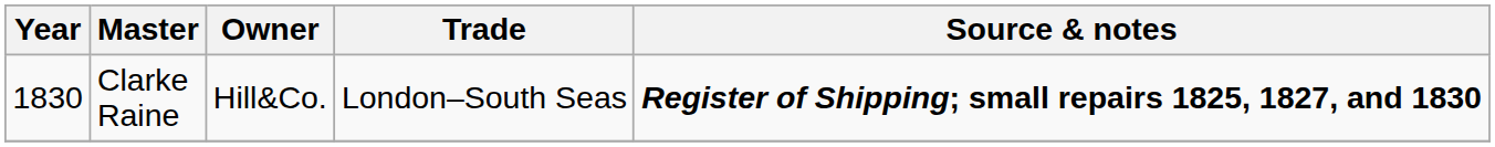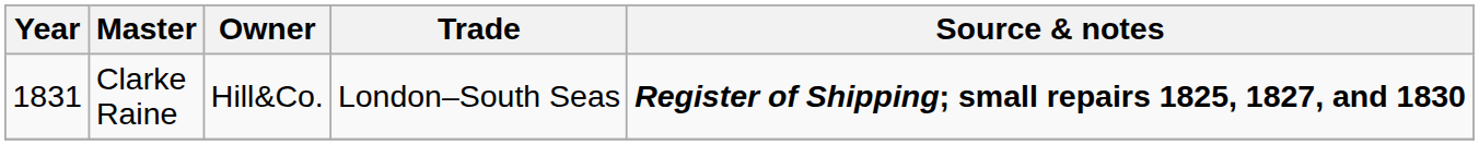Clarke Raine | Year: 1830 -> 1831
